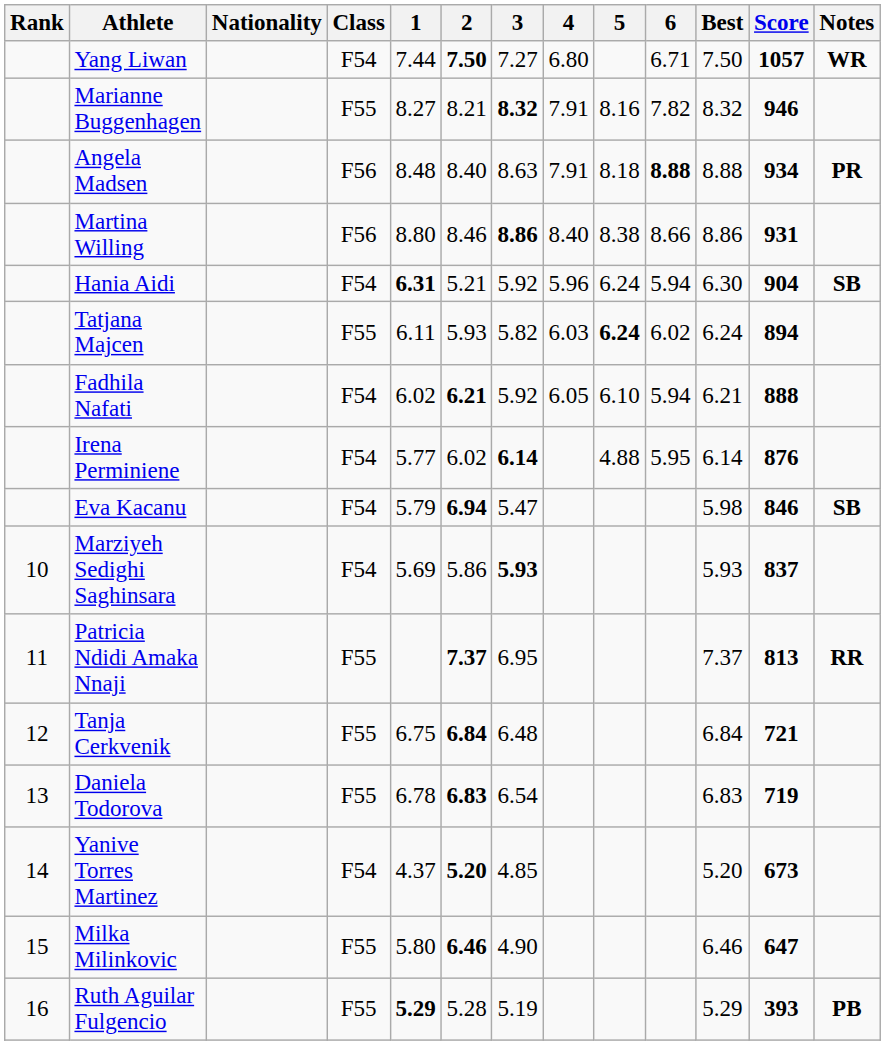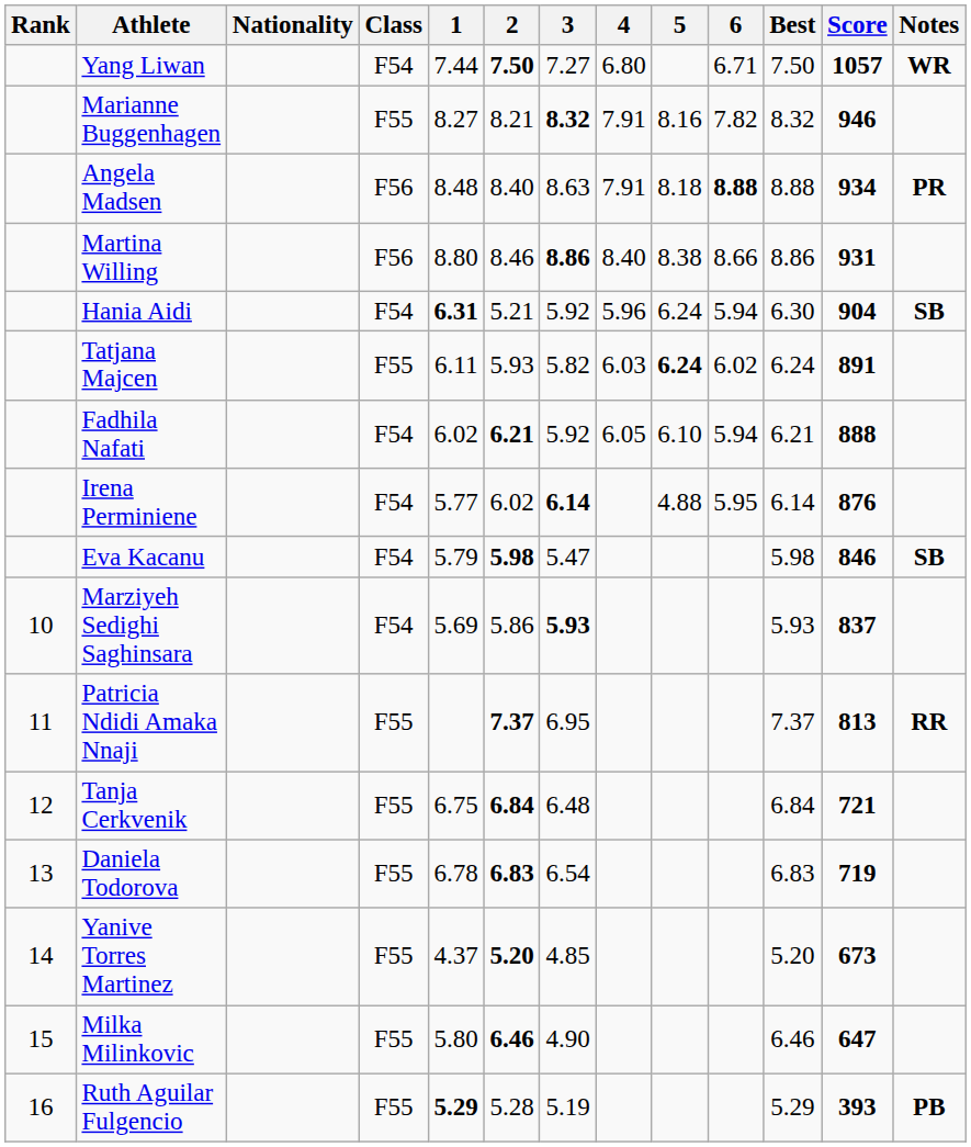Tatjana Majcen | Score: 894 -> 891
Eva Kacanu | 2: 6.94 -> 5.98
Yanive Torres Martinez | Class: F54 -> F55
